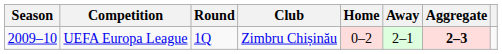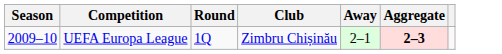- column: Home | 0–2
